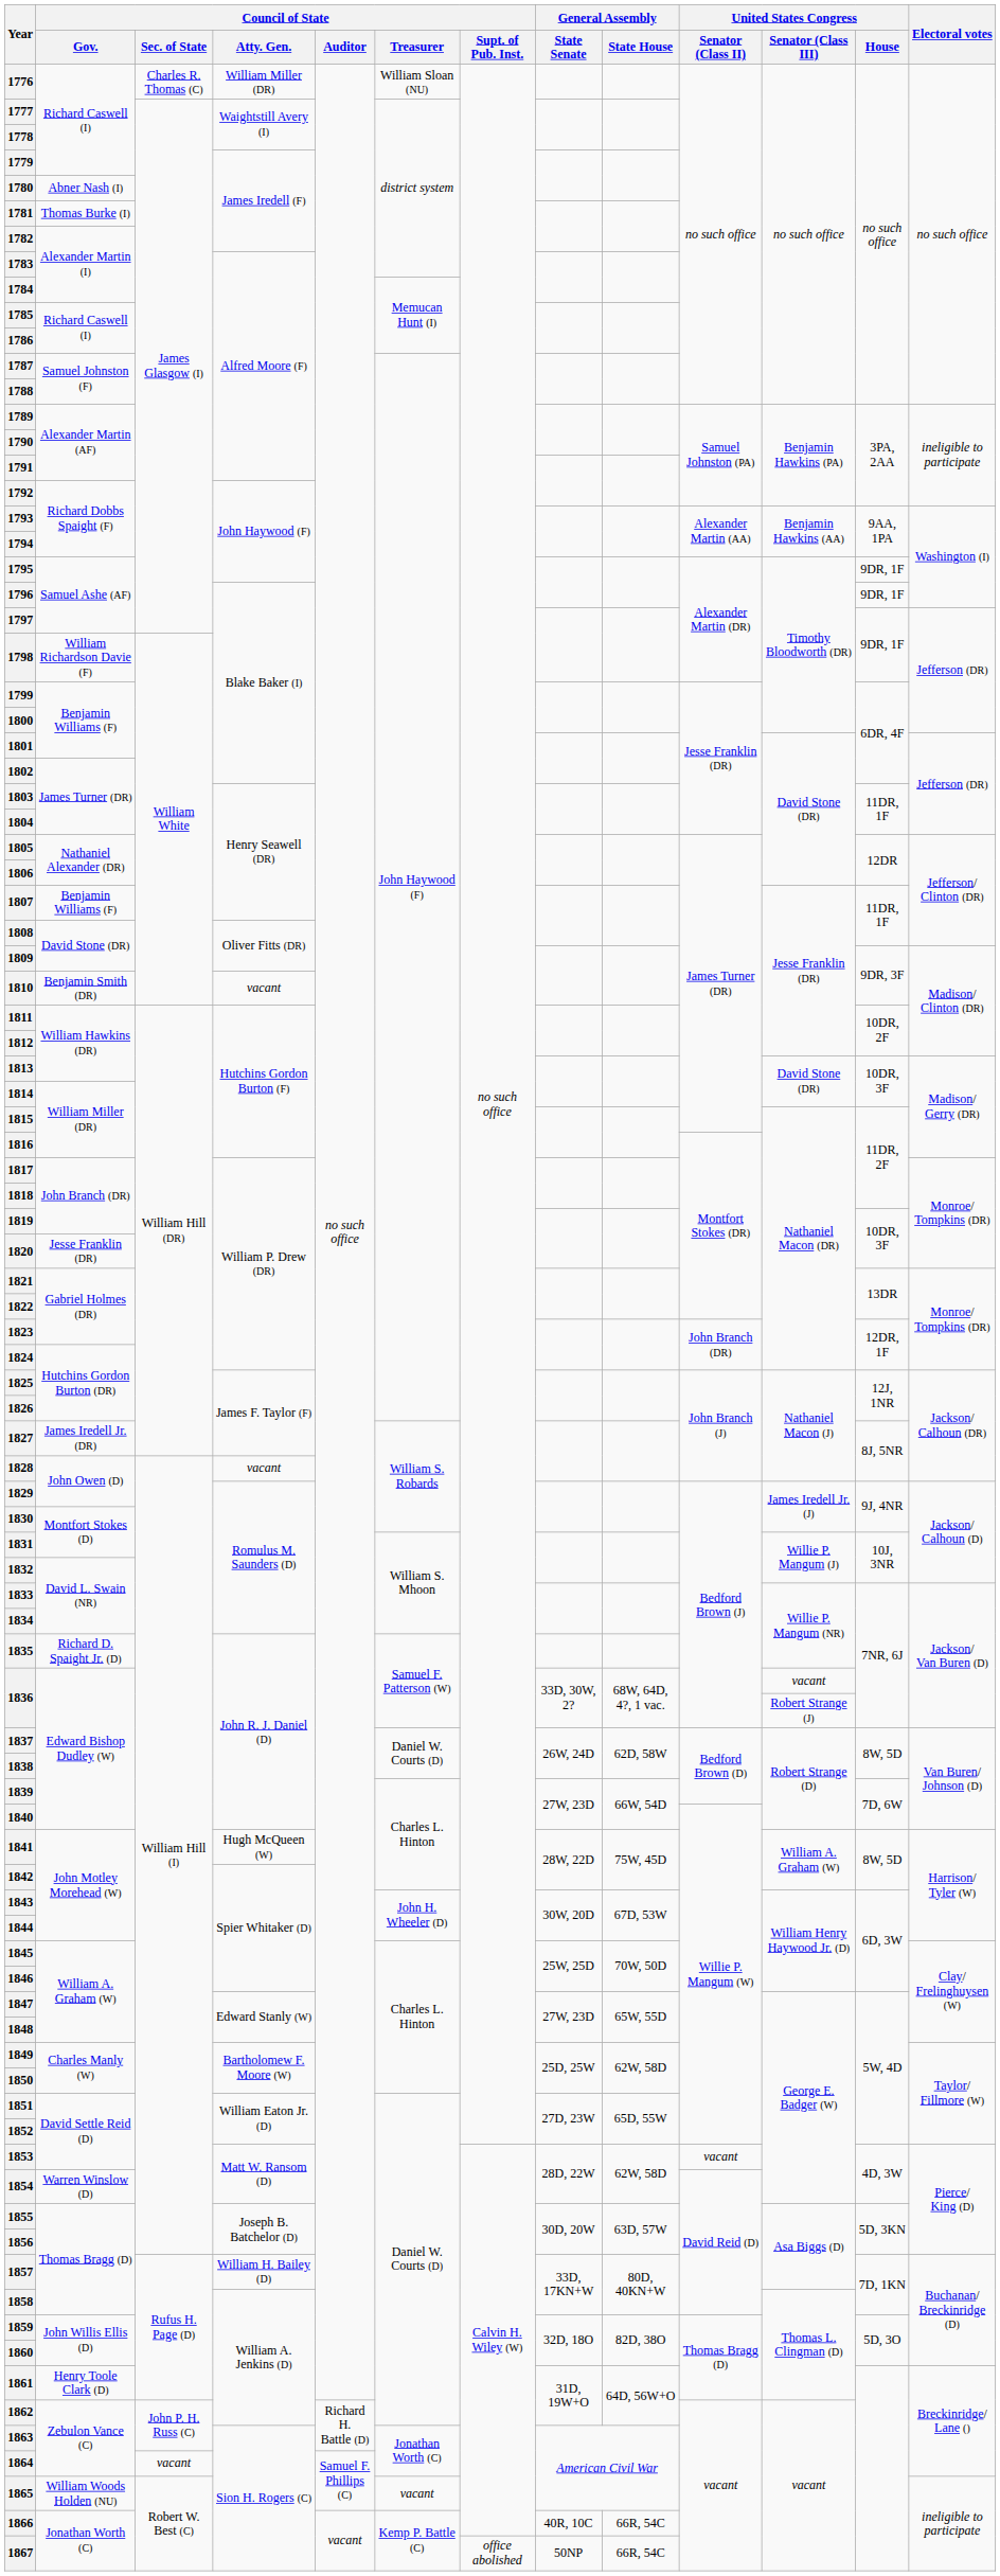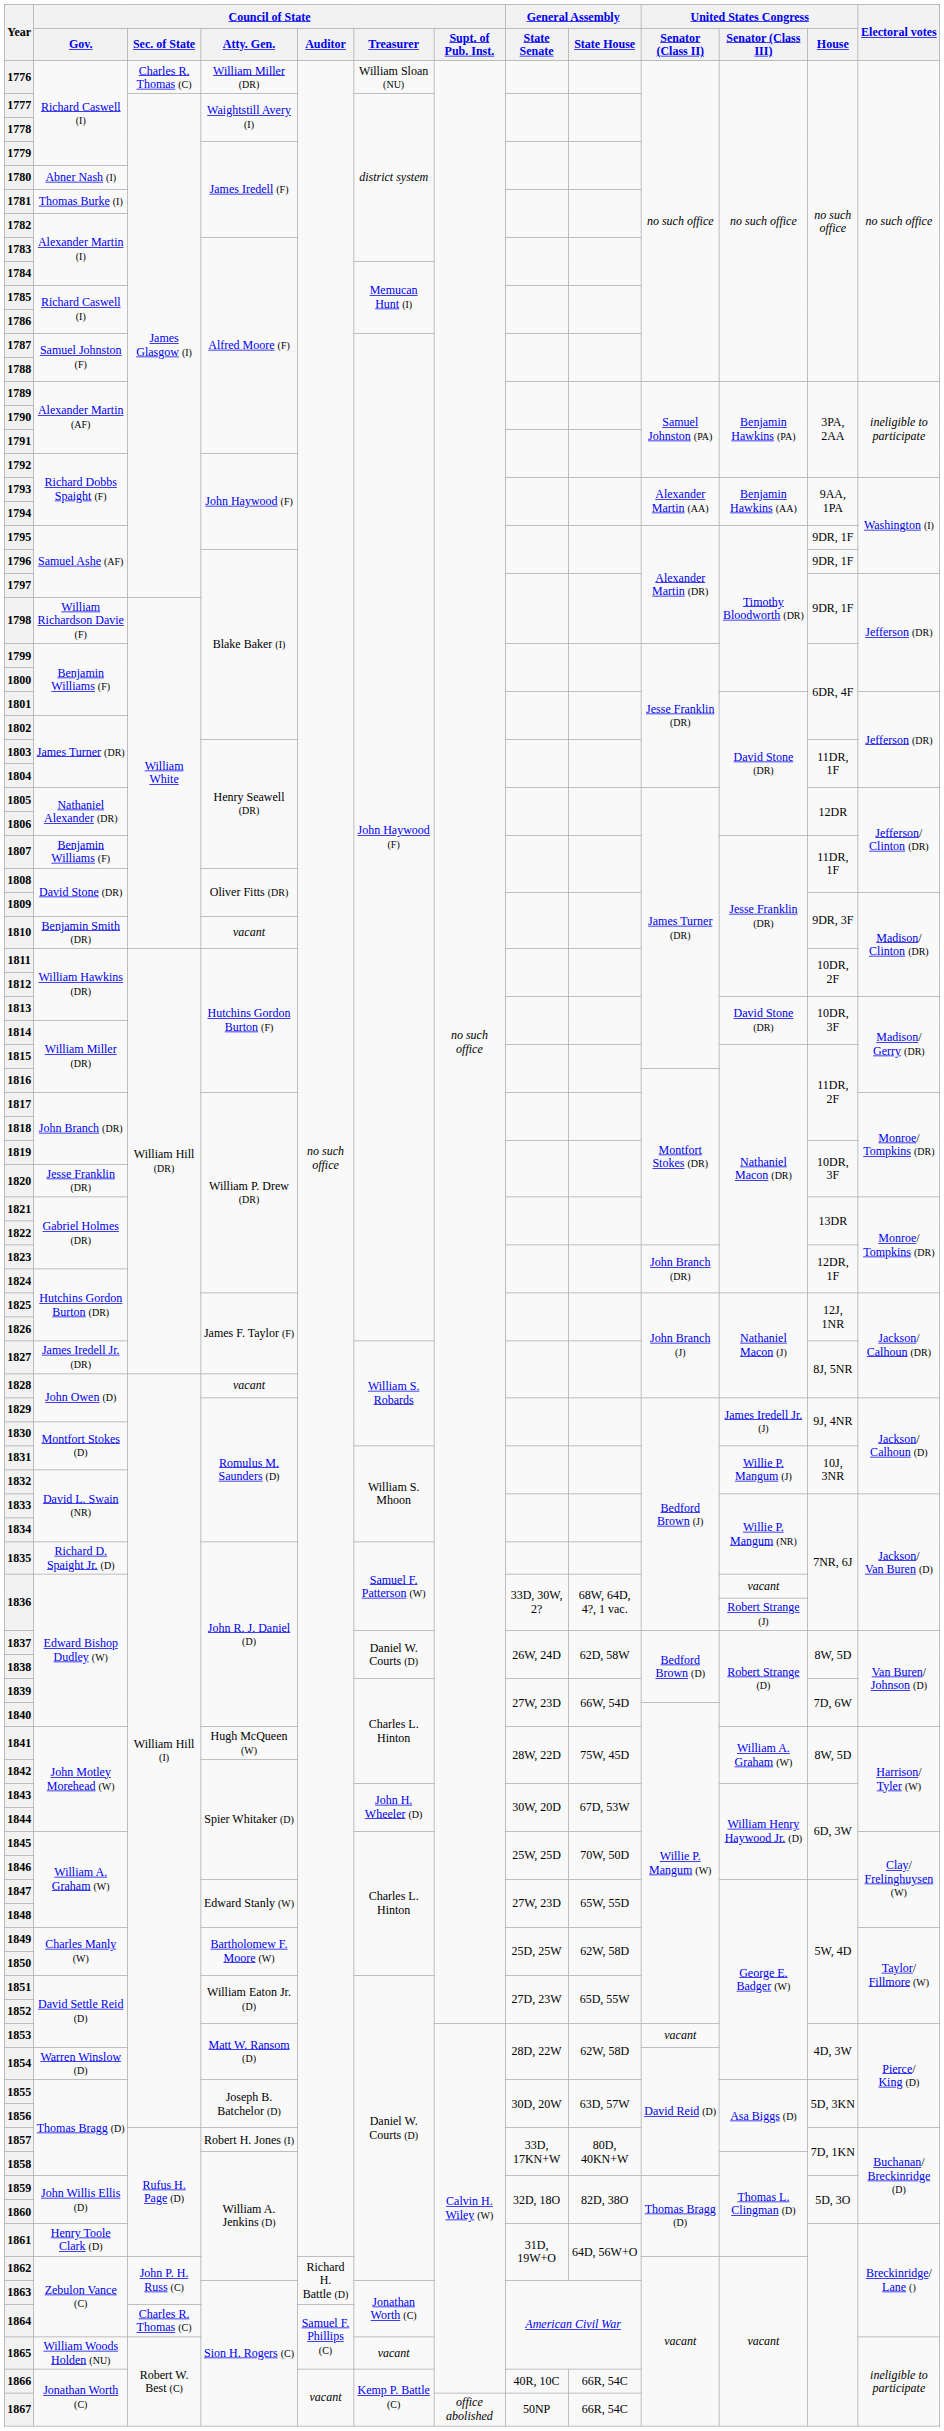1857 | Council of State / Atty. Gen.: William H. Bailey (D) -> Robert H. Jones (I)
1864 | Council of State / Sec. of State: vacant -> Charles R. Thomas (C)
